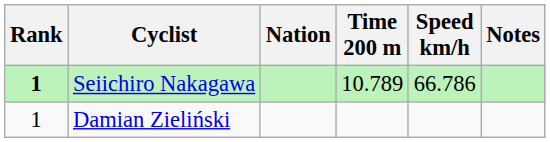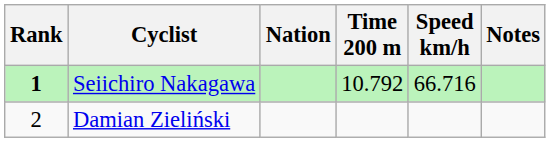Seiichiro Nakagawa | Time 200 m: 10.789 -> 10.792
Seiichiro Nakagawa | Speed km/h: 66.786 -> 66.716
Damian Zieliński | Rank: 1 -> 2
